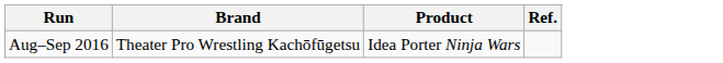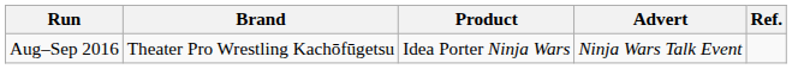+ column: Advert | Ninja Wars Talk Event
